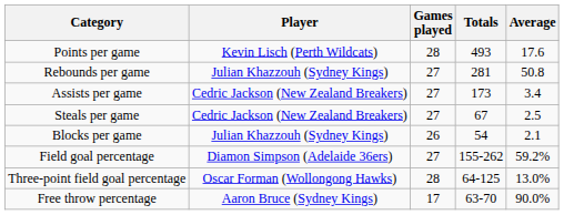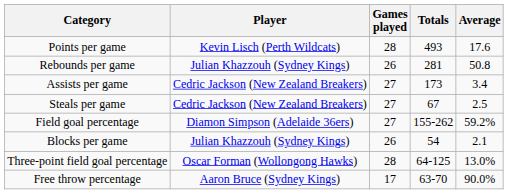Rebounds per game | Games played: 27 -> 26
rows swapped: Blocks per game <-> Field goal percentage
